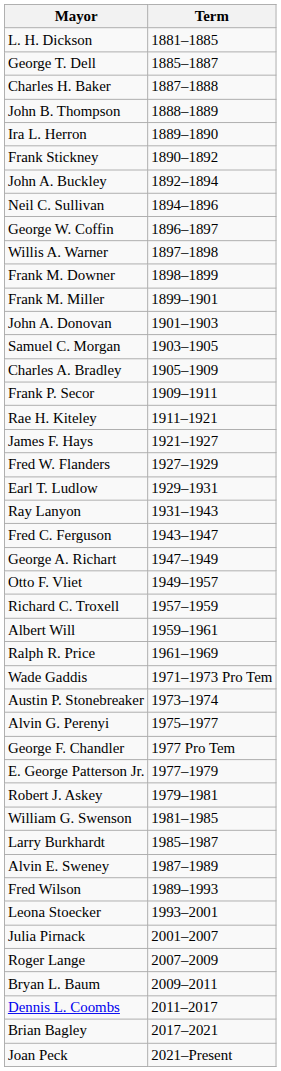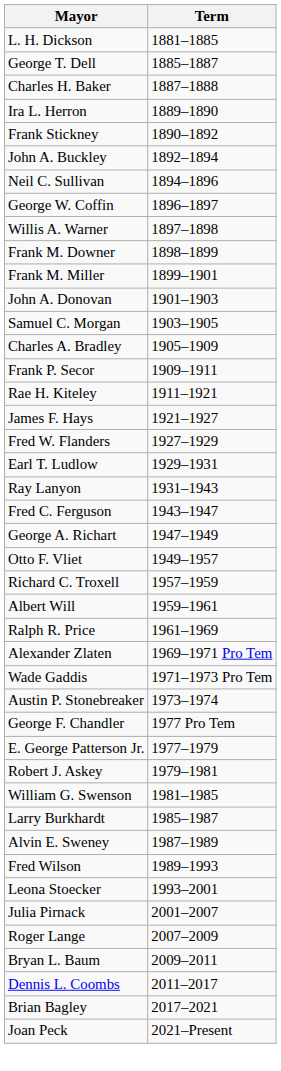- row: John B. Thompson | 1888–1889
+ row: Alexander Zlaten | 1969–1971 Pro Tem
- row: Alvin G. Perenyi | 1975–1977
